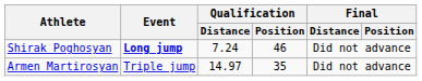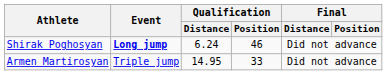Shirak Poghosyan | Qualification / Distance: 7.24 -> 6.24
Armen Martirosyan | Qualification / Distance: 14.97 -> 14.95
Armen Martirosyan | Qualification / Position: 35 -> 33
